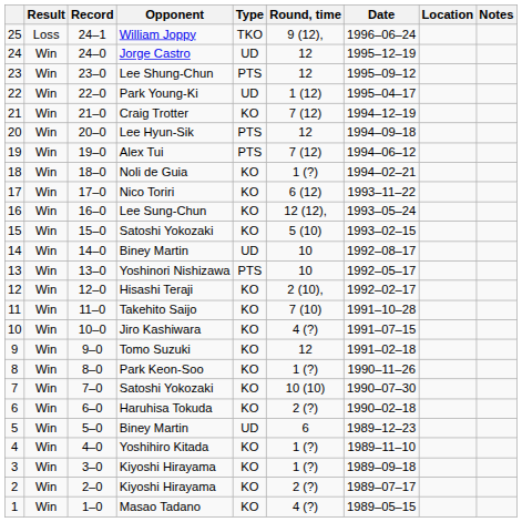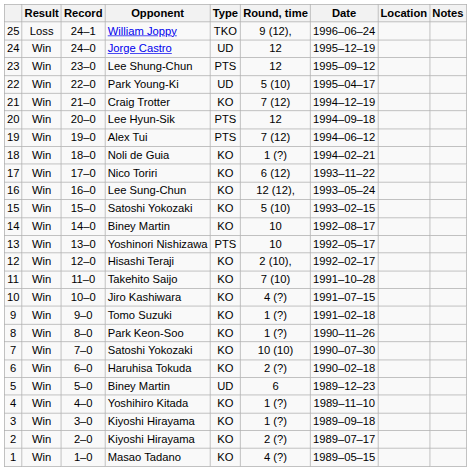22 | Round, time: 1 (12) -> 5 (10)
14 | Type: UD -> KO
9 | Round, time: 12 -> 1 (?)
